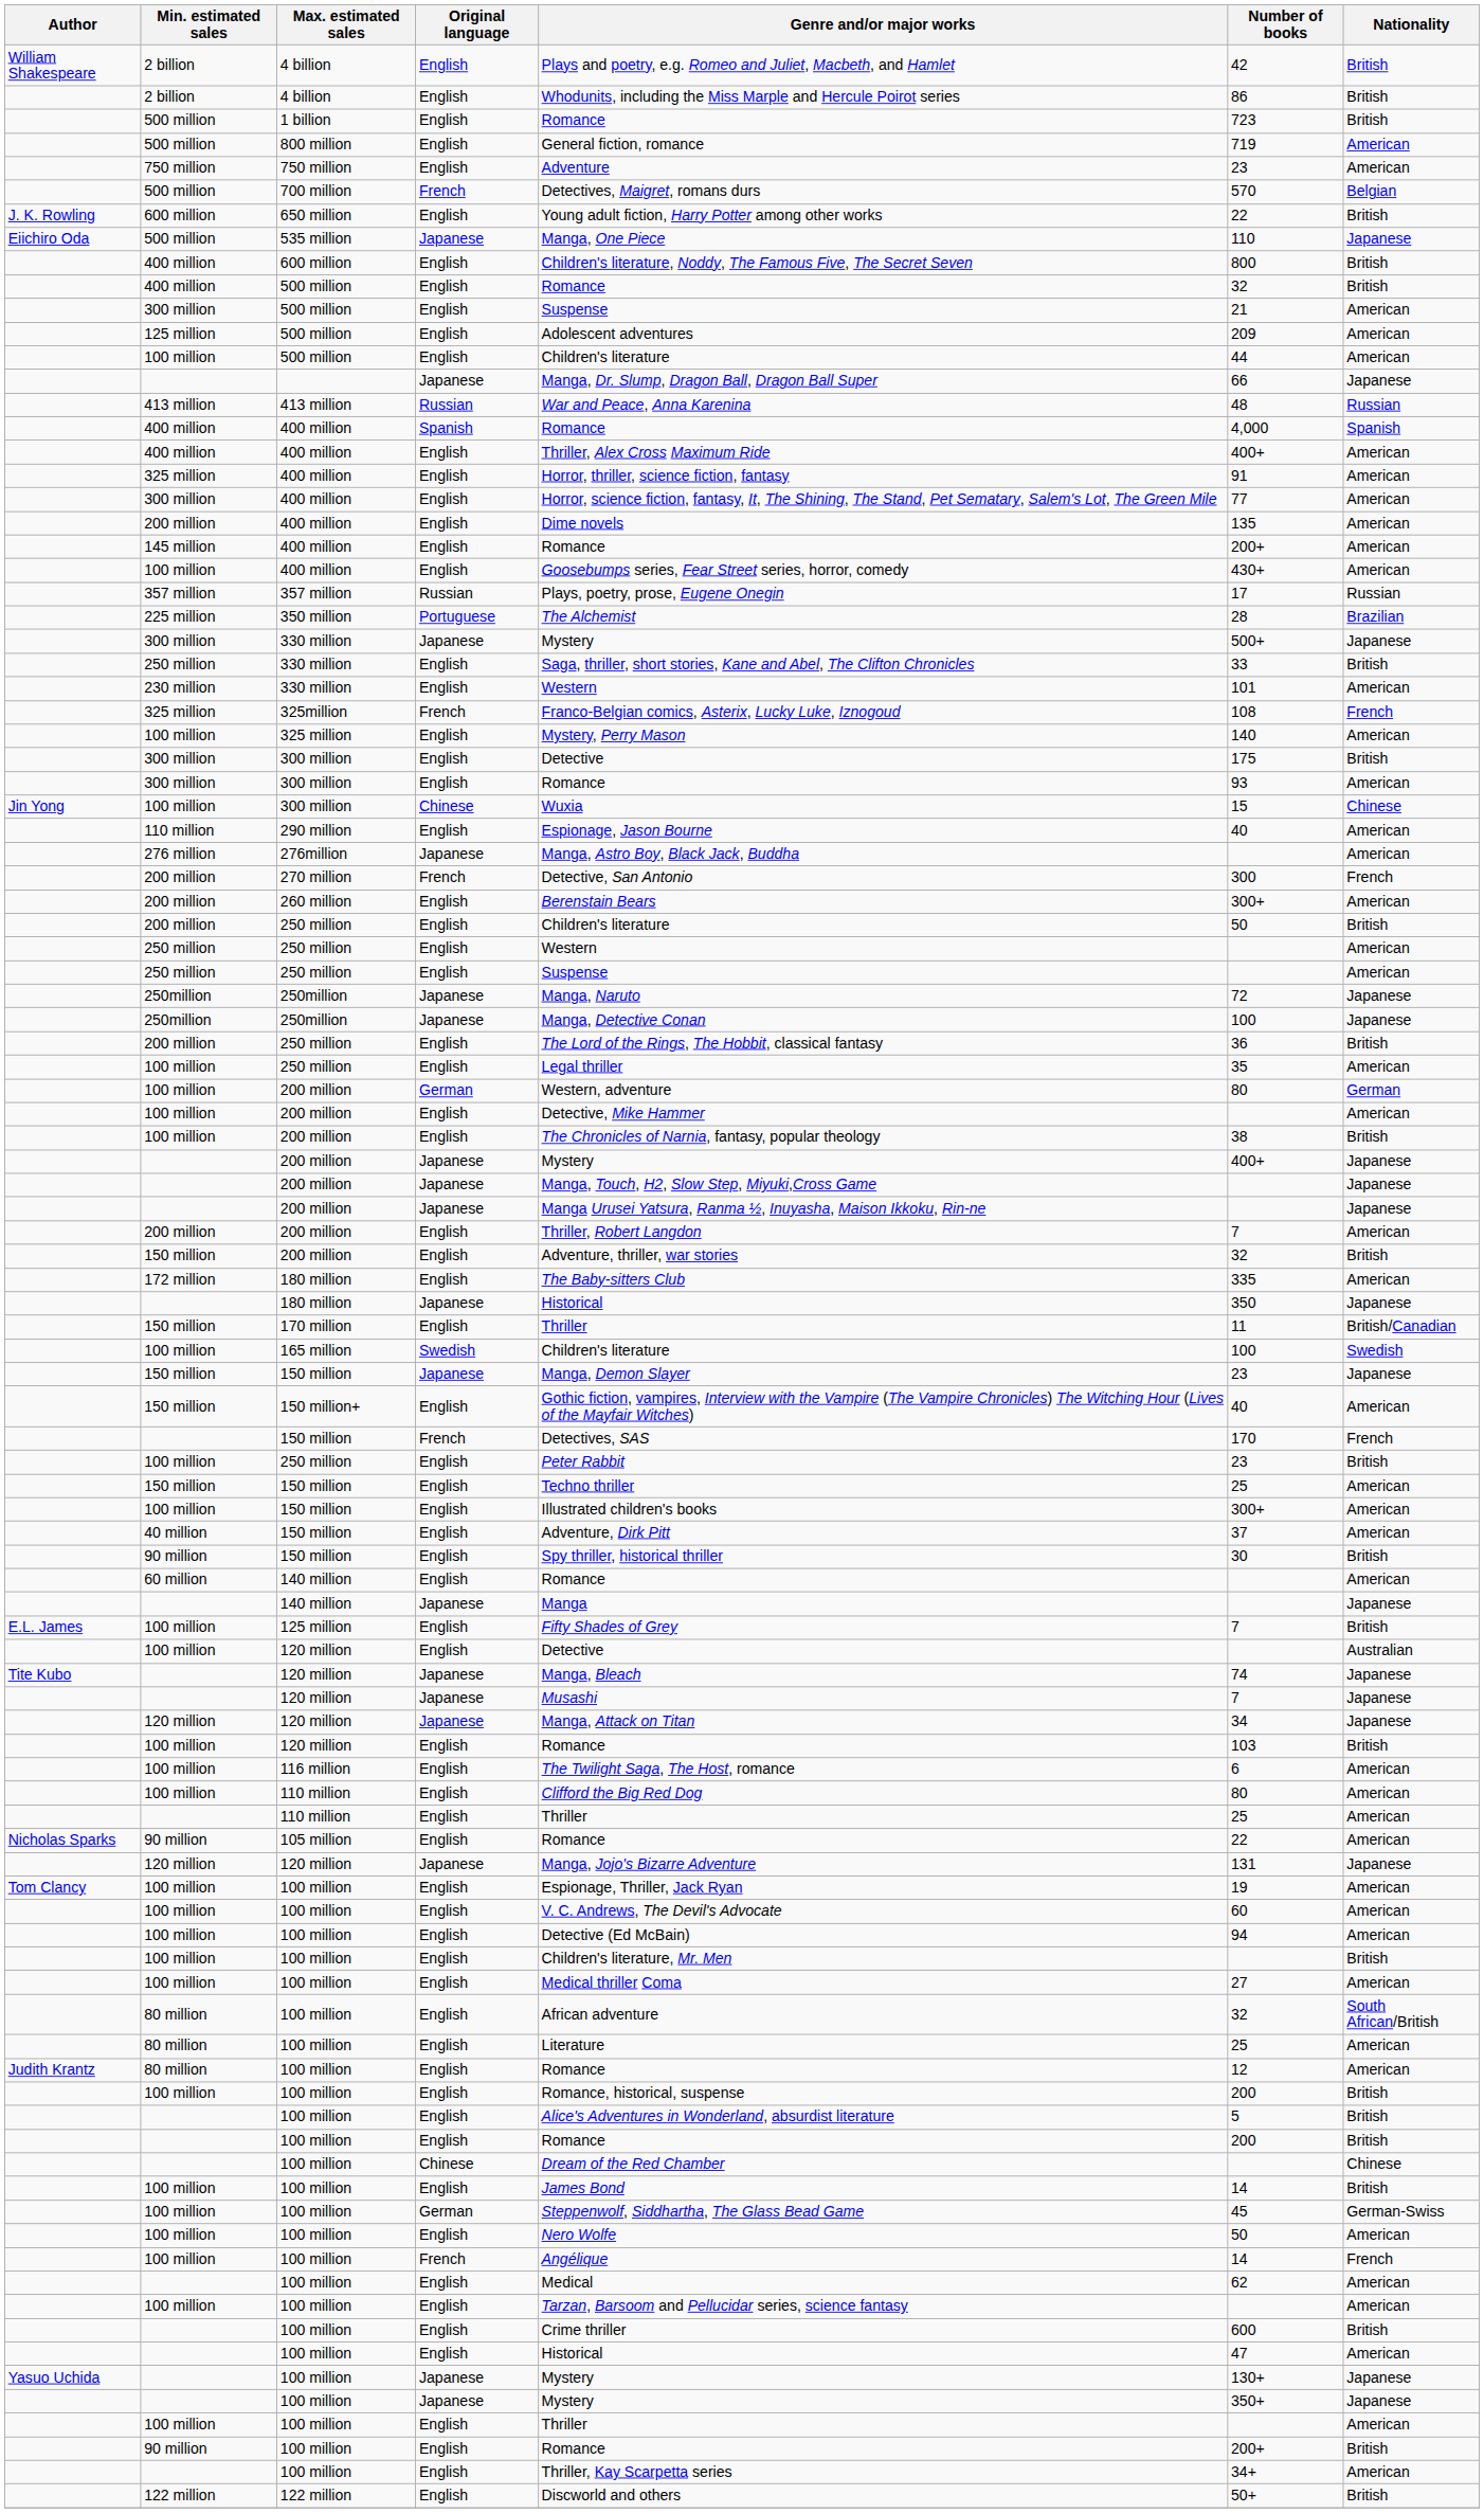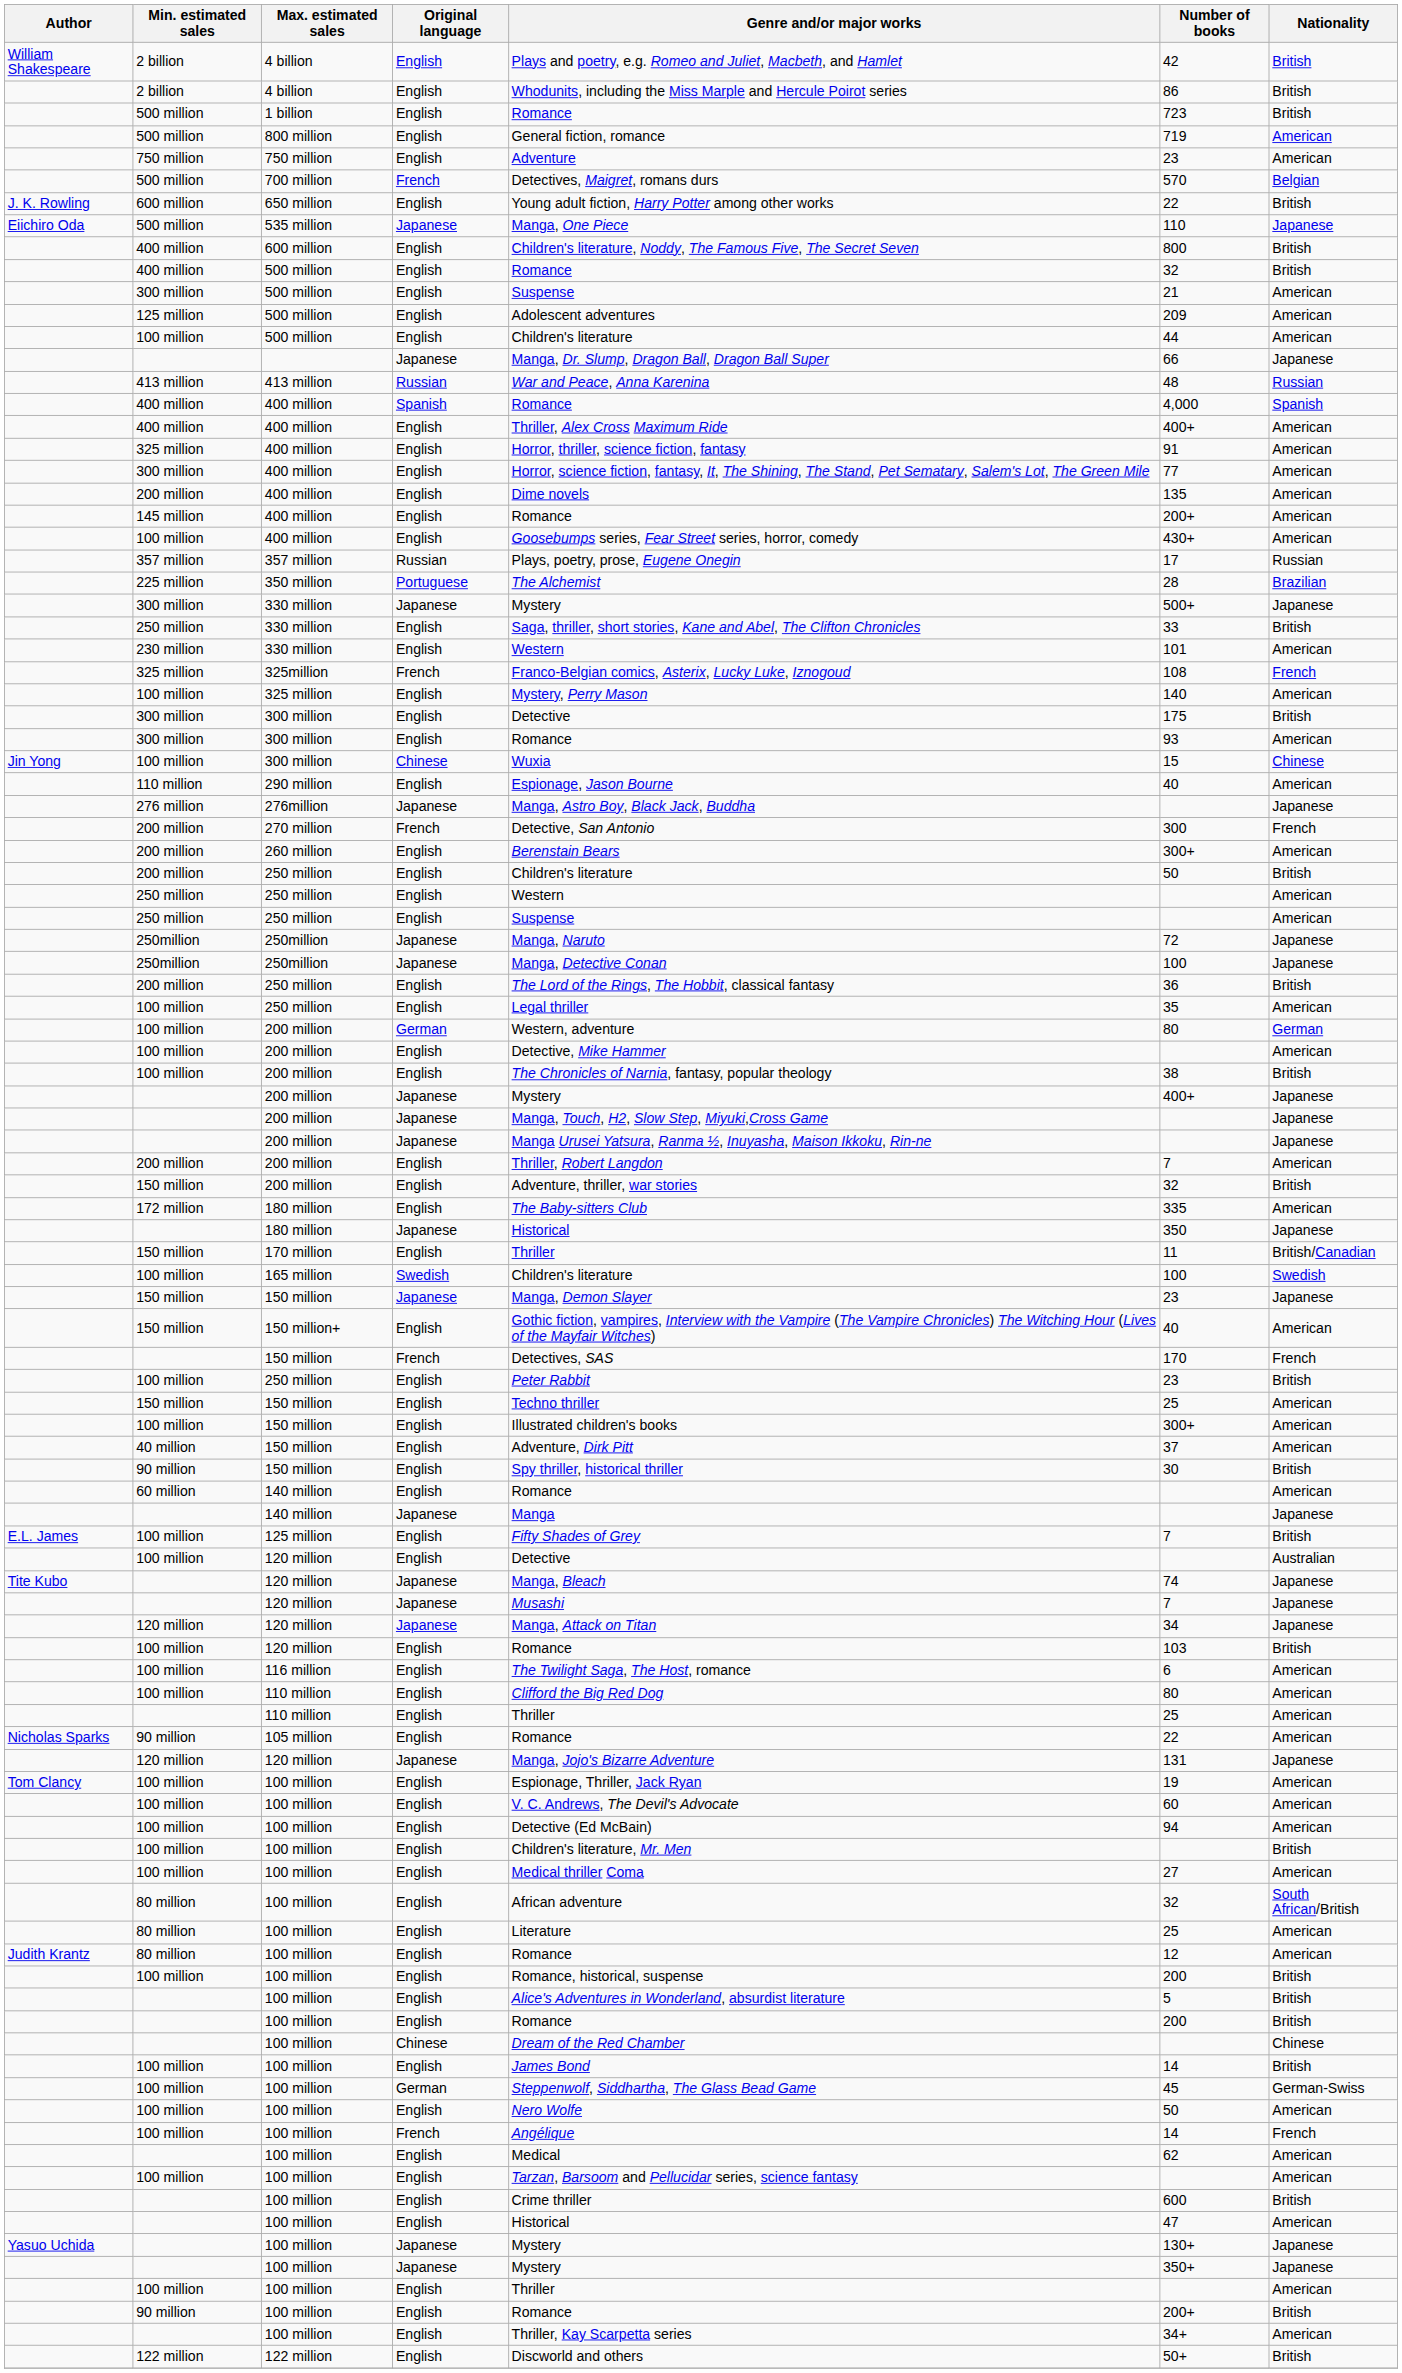276million | Nationality: American -> Japanese
